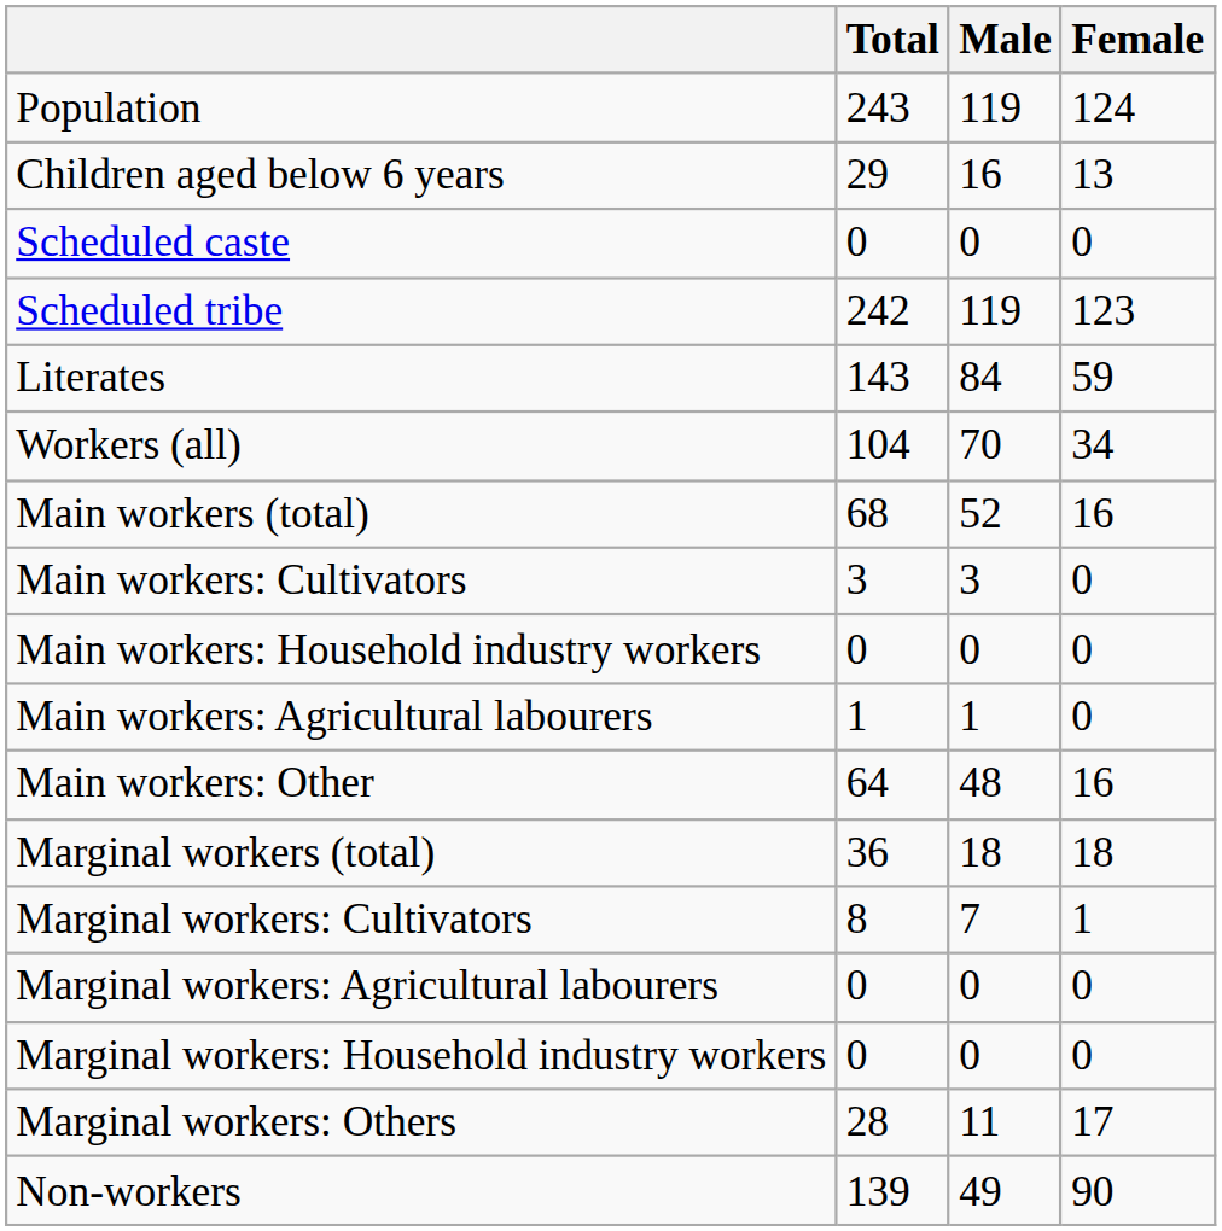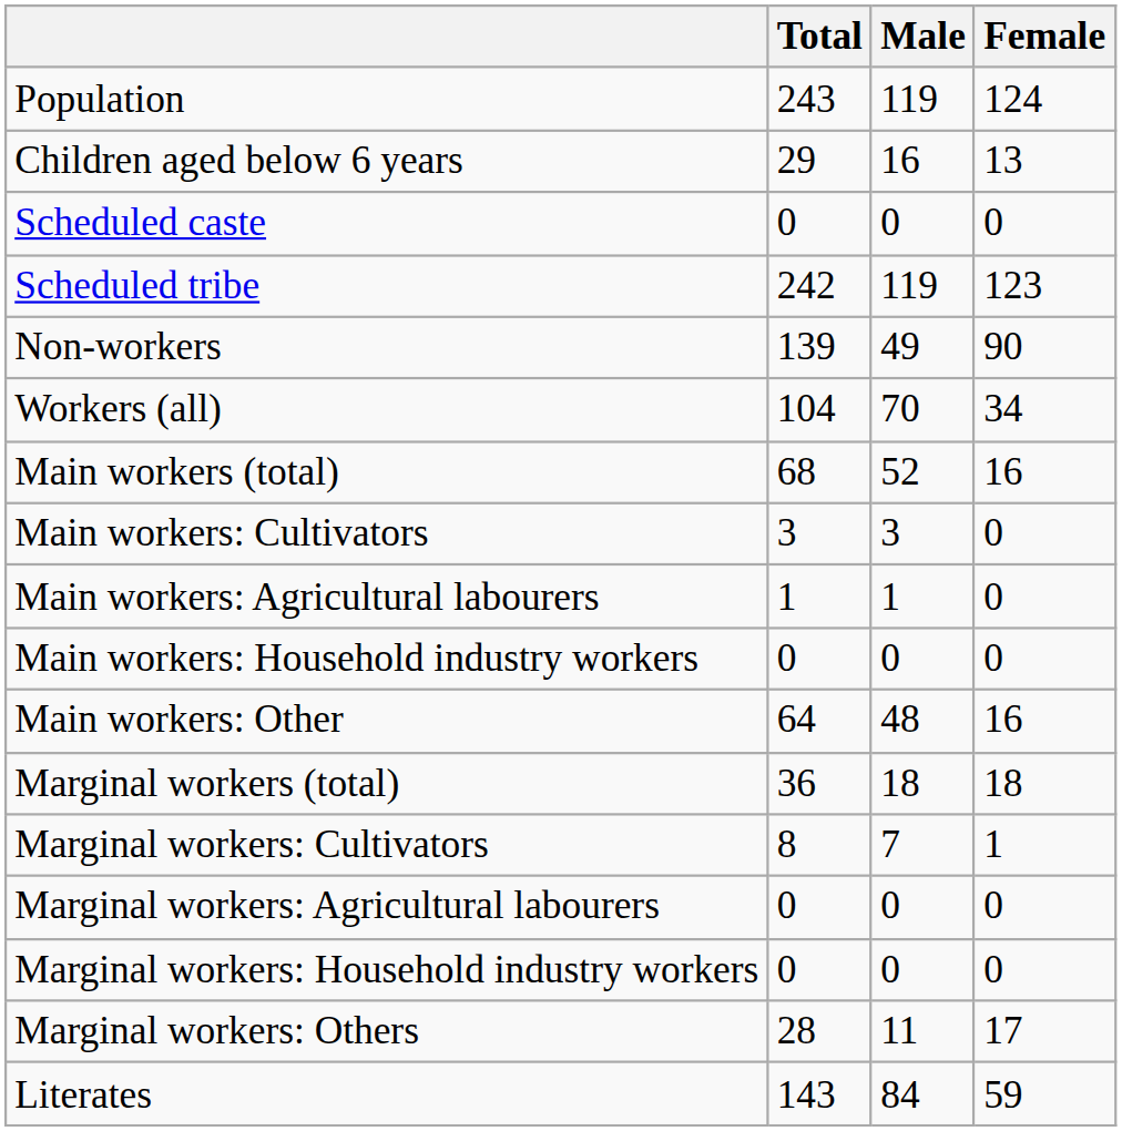rows swapped: Literates <-> Non-workers
rows swapped: Main workers: Agricultural labourers <-> Main workers: Household industry workers
